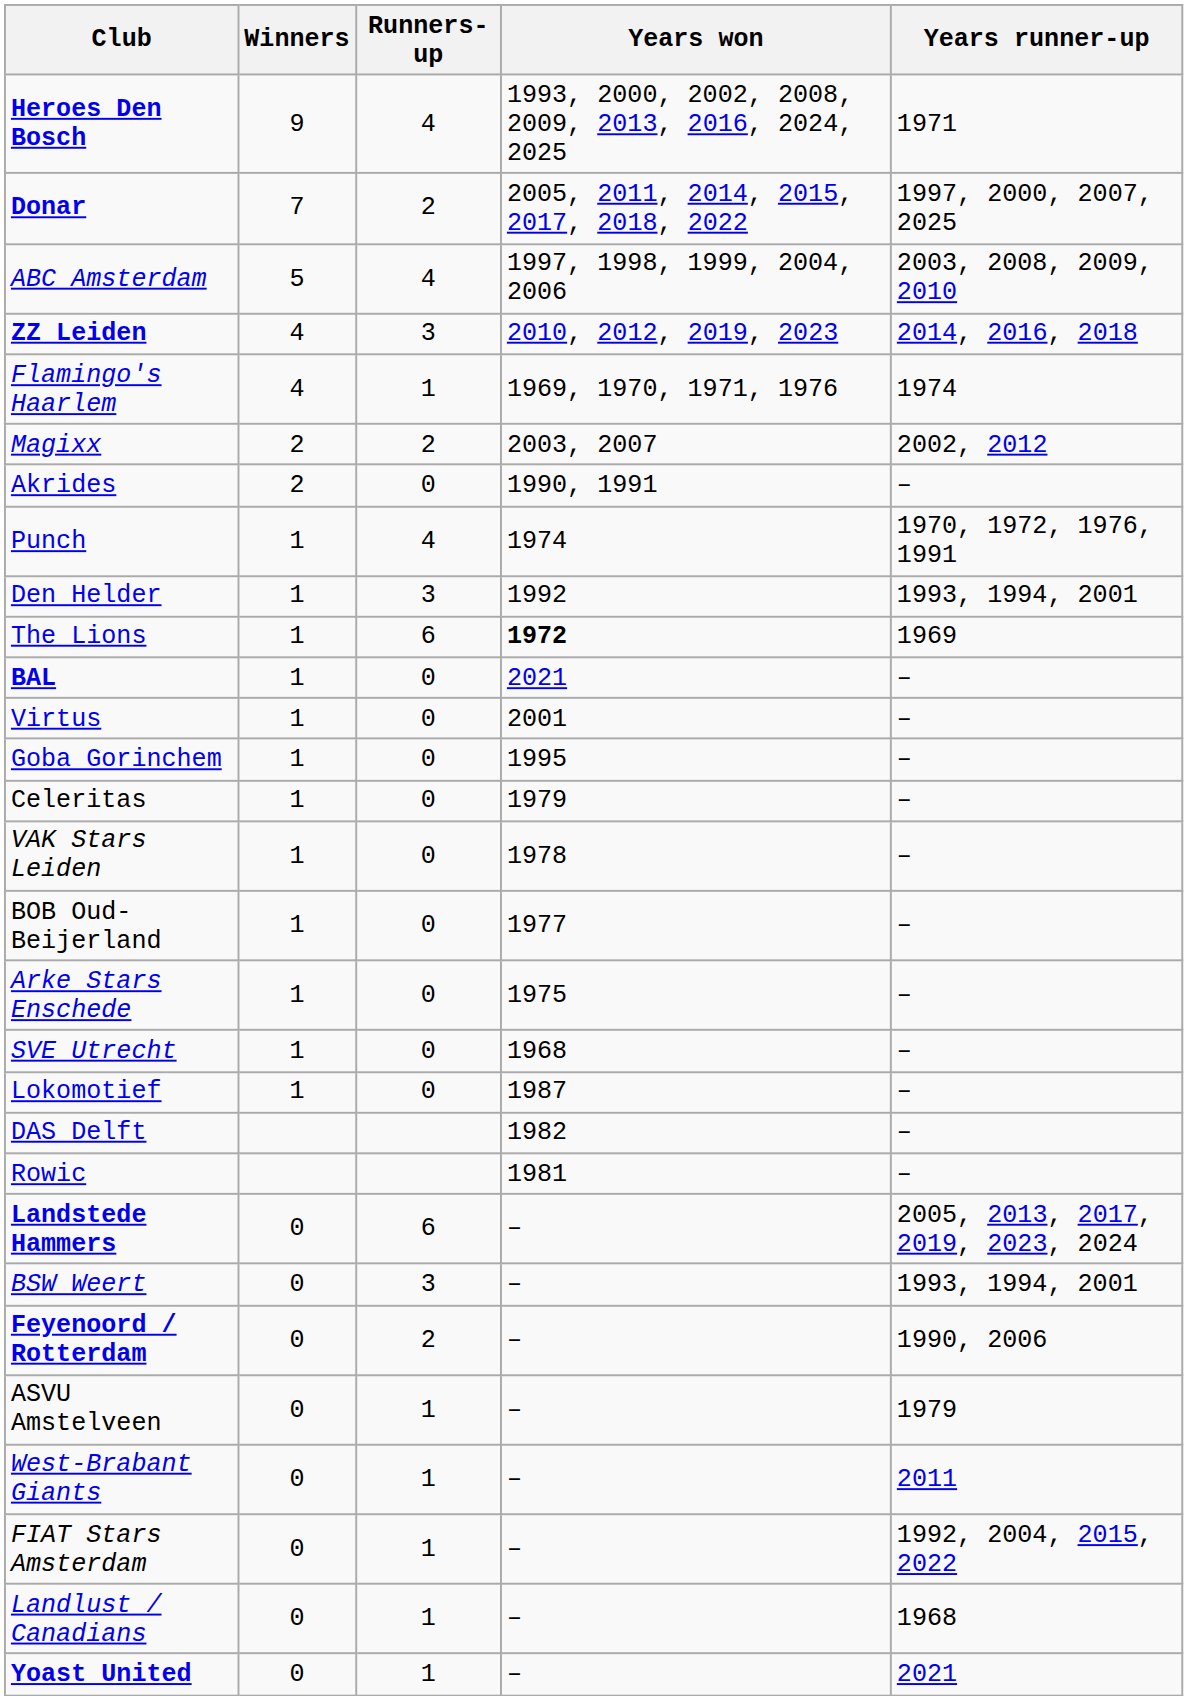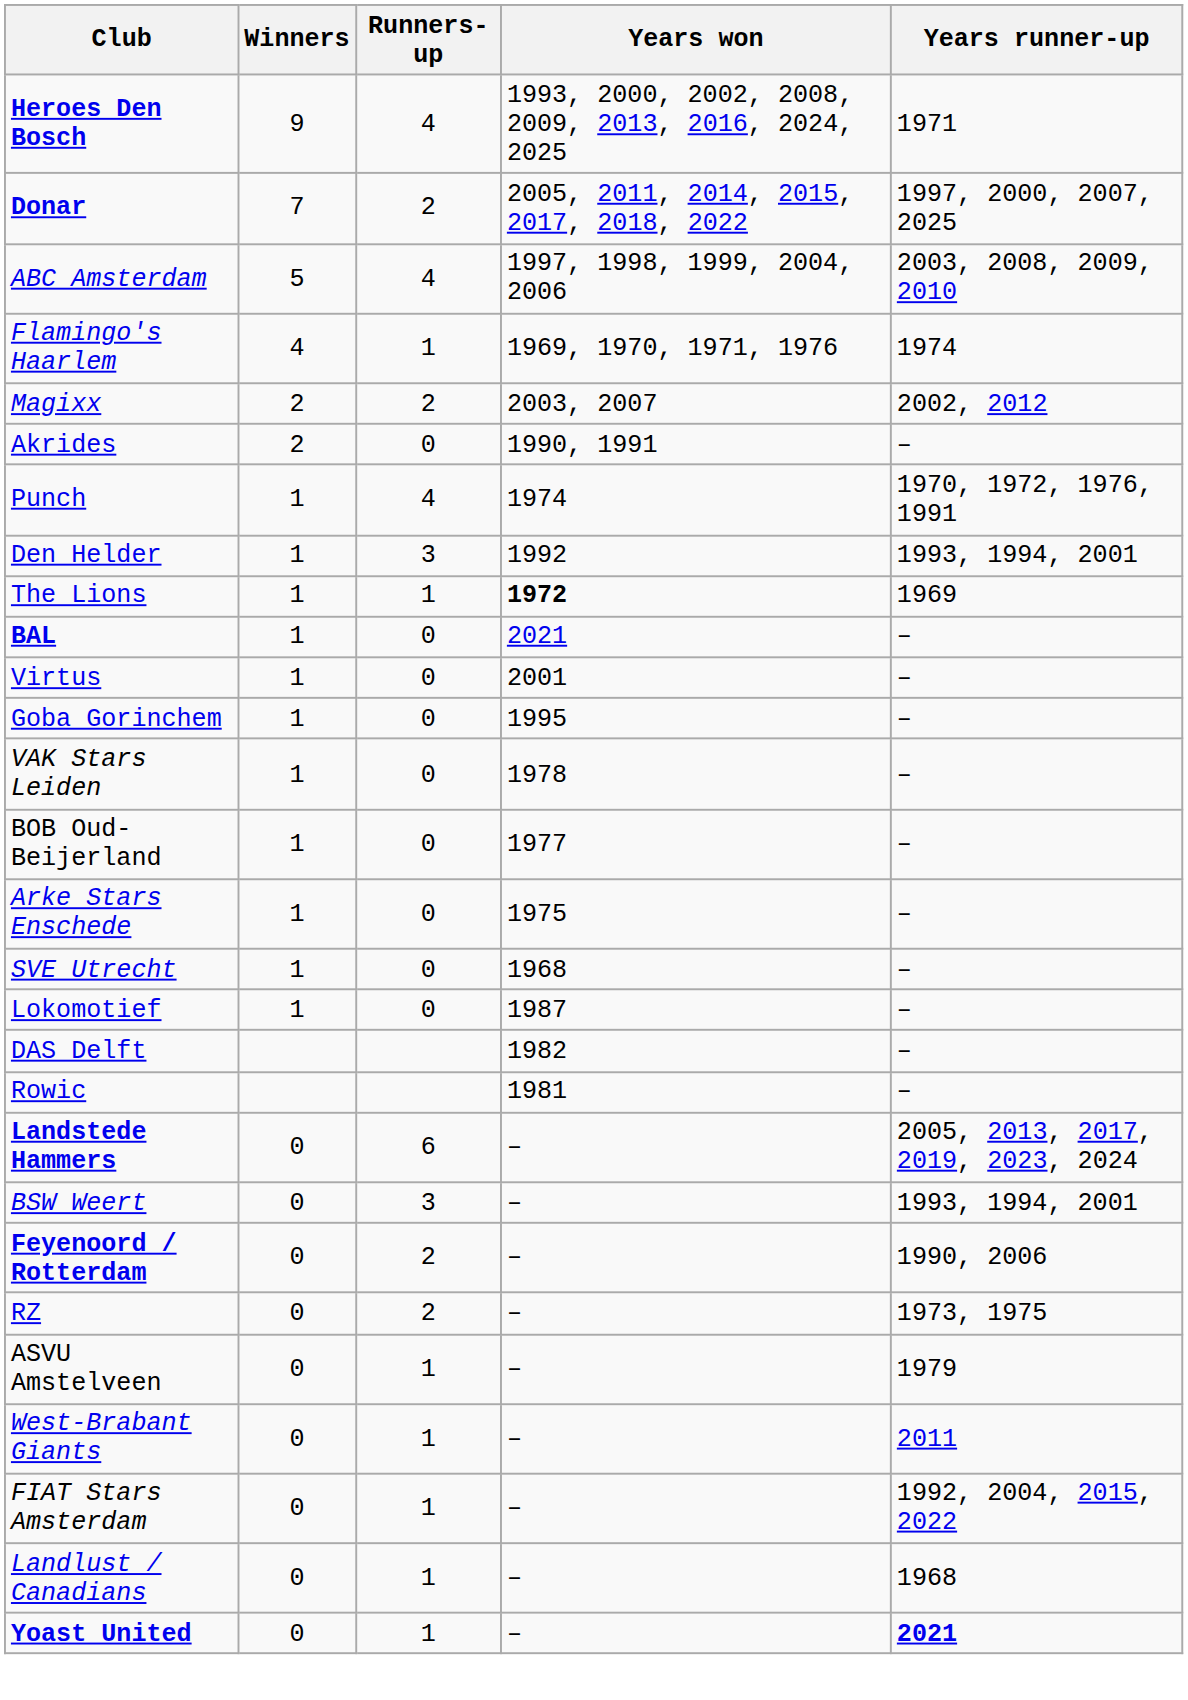- row: ZZ Leiden | 4 | 3 | 2010, 2012, 2019, 2023 | 2014, 2016, 2018
The Lions | Runners-up: 6 -> 1
- row: Celeritas | 1 | 0 | 1979 | –
+ row: RZ | 0 | 2 | – | 1973, 1975
Yoast United | Years runner-up: normal -> bold
